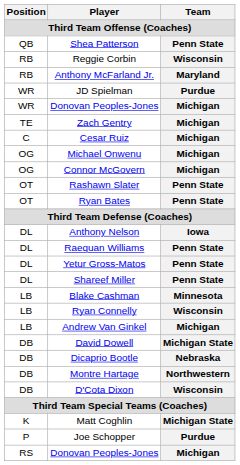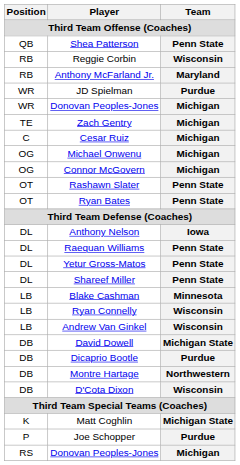Andrew Van Ginkel | Team: Michigan -> Wisconsin
Dicaprio Bootle | Team: Nebraska -> Purdue
